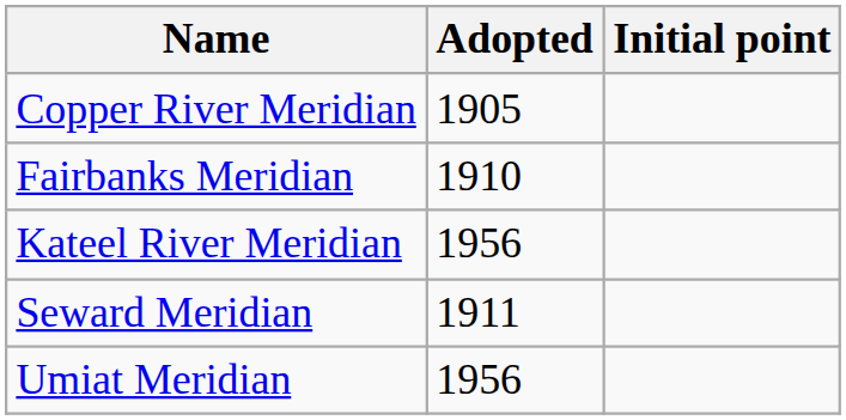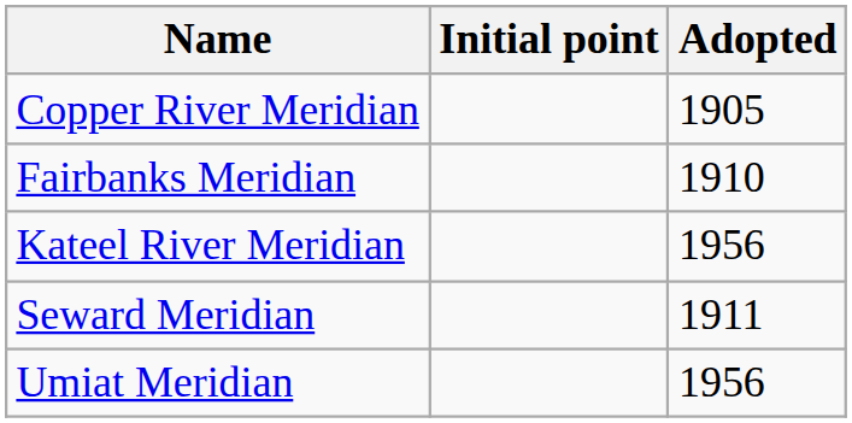columns swapped: Adopted <-> Initial point
